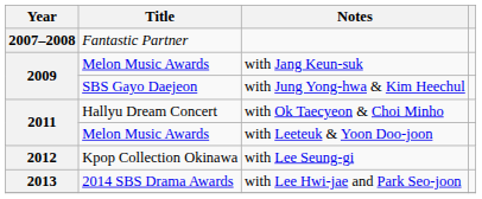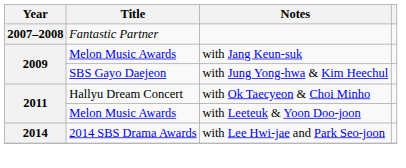- row: 2012 | Kpop Collection Okinawa | with Lee Seung-gi
with Lee Hwi-jae and Park Seo-joon | Year: 2013 -> 2014
